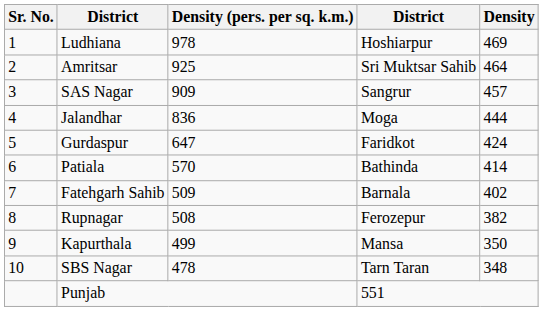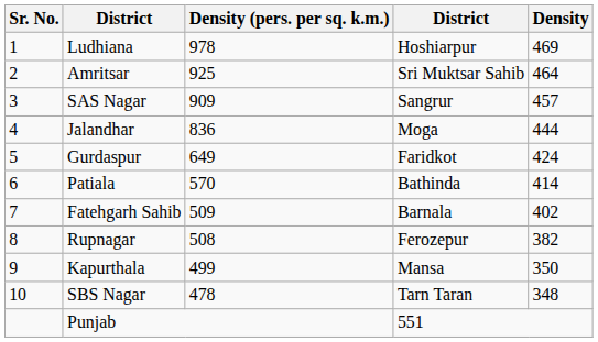Gurdaspur | Density (pers. per sq. k.m.): 647 -> 649
